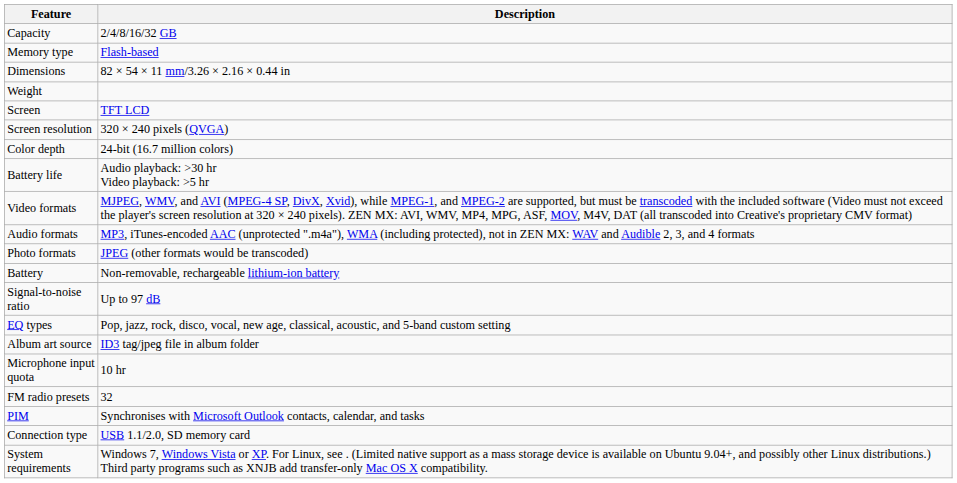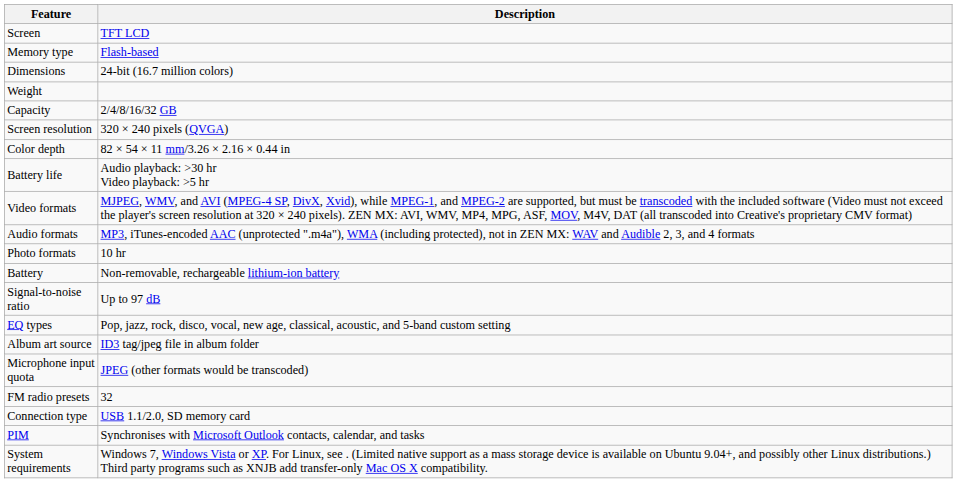rows swapped: Capacity <-> Screen
Dimensions | Description: 82 × 54 × 11 mm/3.26 × 2.16 × 0.44 in -> 24-bit (16.7 million colors)
Color depth | Description: 24-bit (16.7 million colors) -> 82 × 54 × 11 mm/3.26 × 2.16 × 0.44 in
Photo formats | Description: JPEG (other formats would be transcoded) -> 10 hr
Microphone input quota | Description: 10 hr -> JPEG (other formats would be transcoded)
rows swapped: Connection type <-> PIM
